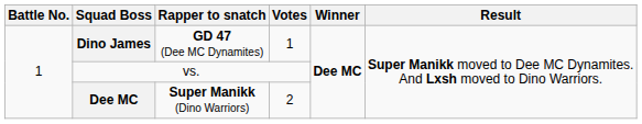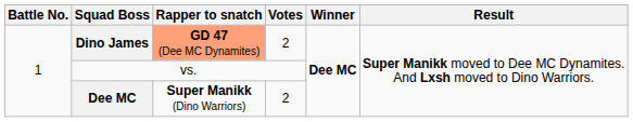Dino James | Rapper to snatch: no background -> lightsalmon background
Dino James | Votes: 1 -> 2
